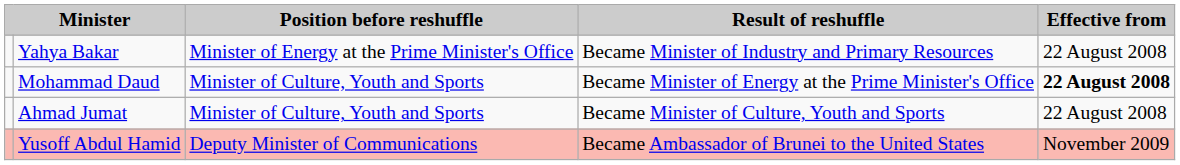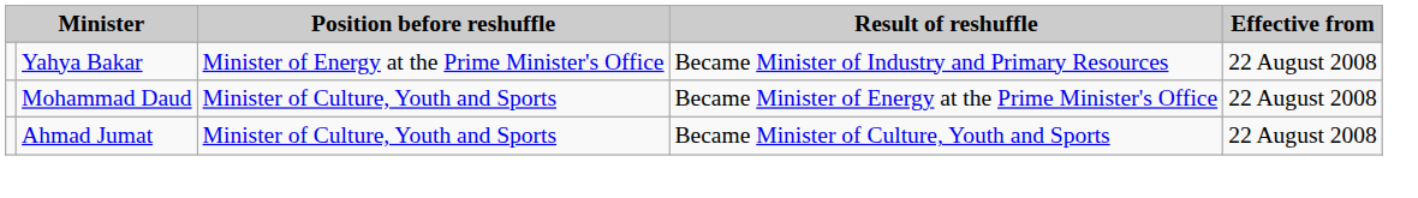Mohammad Daud | Effective from: bold -> normal
- row: Yusoff Abdul Hamid | Deputy Minister of Communications | Became Ambassador of Brunei to the United States | November 2009
